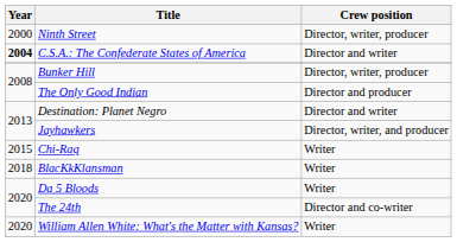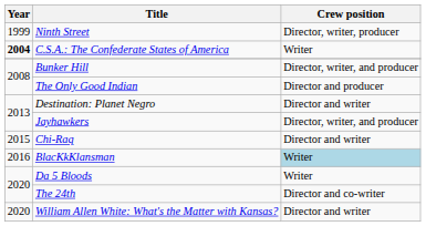Ninth Street | Year: 2000 -> 1999
C.S.A.: The Confederate States of America | Crew position: Director and writer -> Writer
Bunker Hill | Crew position: Director, writer, producer -> Director, writer, and producer
Chi-Raq | Crew position: Writer -> Director and writer
BlacKkKlansman | Year: 2018 -> 2016
BlacKkKlansman | Crew position: no background -> lightblue background
William Allen White: What's the Matter with Kansas? | Crew position: Writer -> Director and writer
